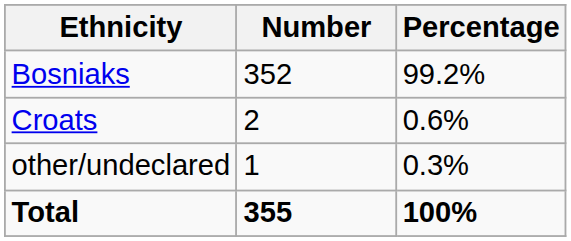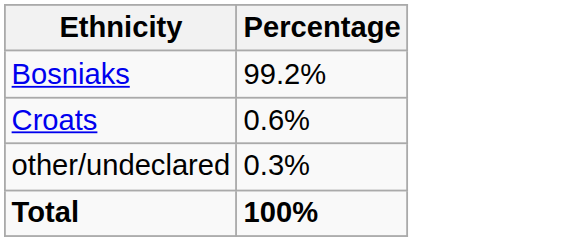- column: Number | 352 | 2 | 1 | 355
